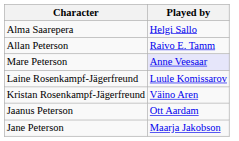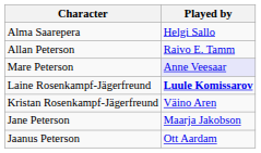Laine Rosenkampf-Jägerfreund | Played by: normal -> bold
rows swapped: Jaanus Peterson <-> Jane Peterson
